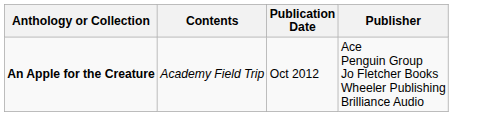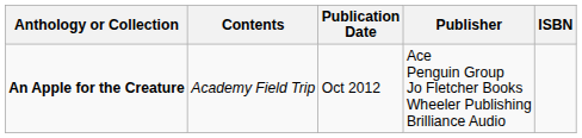+ column: ISBN
